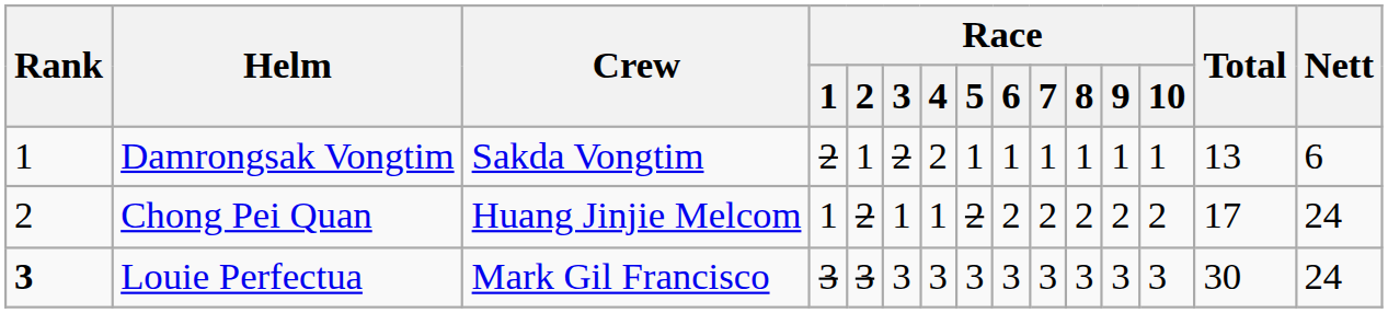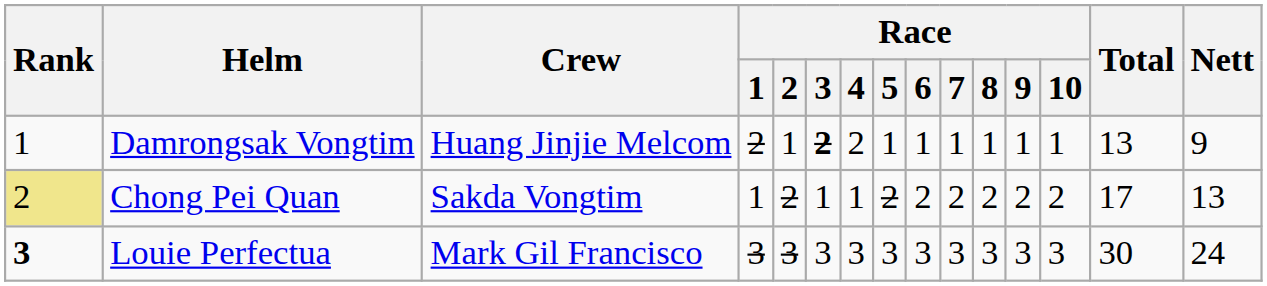Damrongsak Vongtim | Crew: Sakda Vongtim -> Huang Jinjie Melcom
Damrongsak Vongtim | Race / 3: normal -> bold
Damrongsak Vongtim | Nett: 6 -> 9
Chong Pei Quan | Rank: no background -> khaki background
Chong Pei Quan | Crew: Huang Jinjie Melcom -> Sakda Vongtim
Chong Pei Quan | Nett: 24 -> 13
